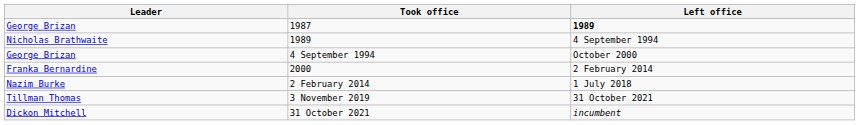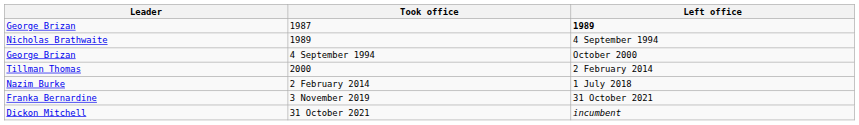2000 | Leader: Franka Bernardine -> Tillman Thomas
3 November 2019 | Leader: Tillman Thomas -> Franka Bernardine
